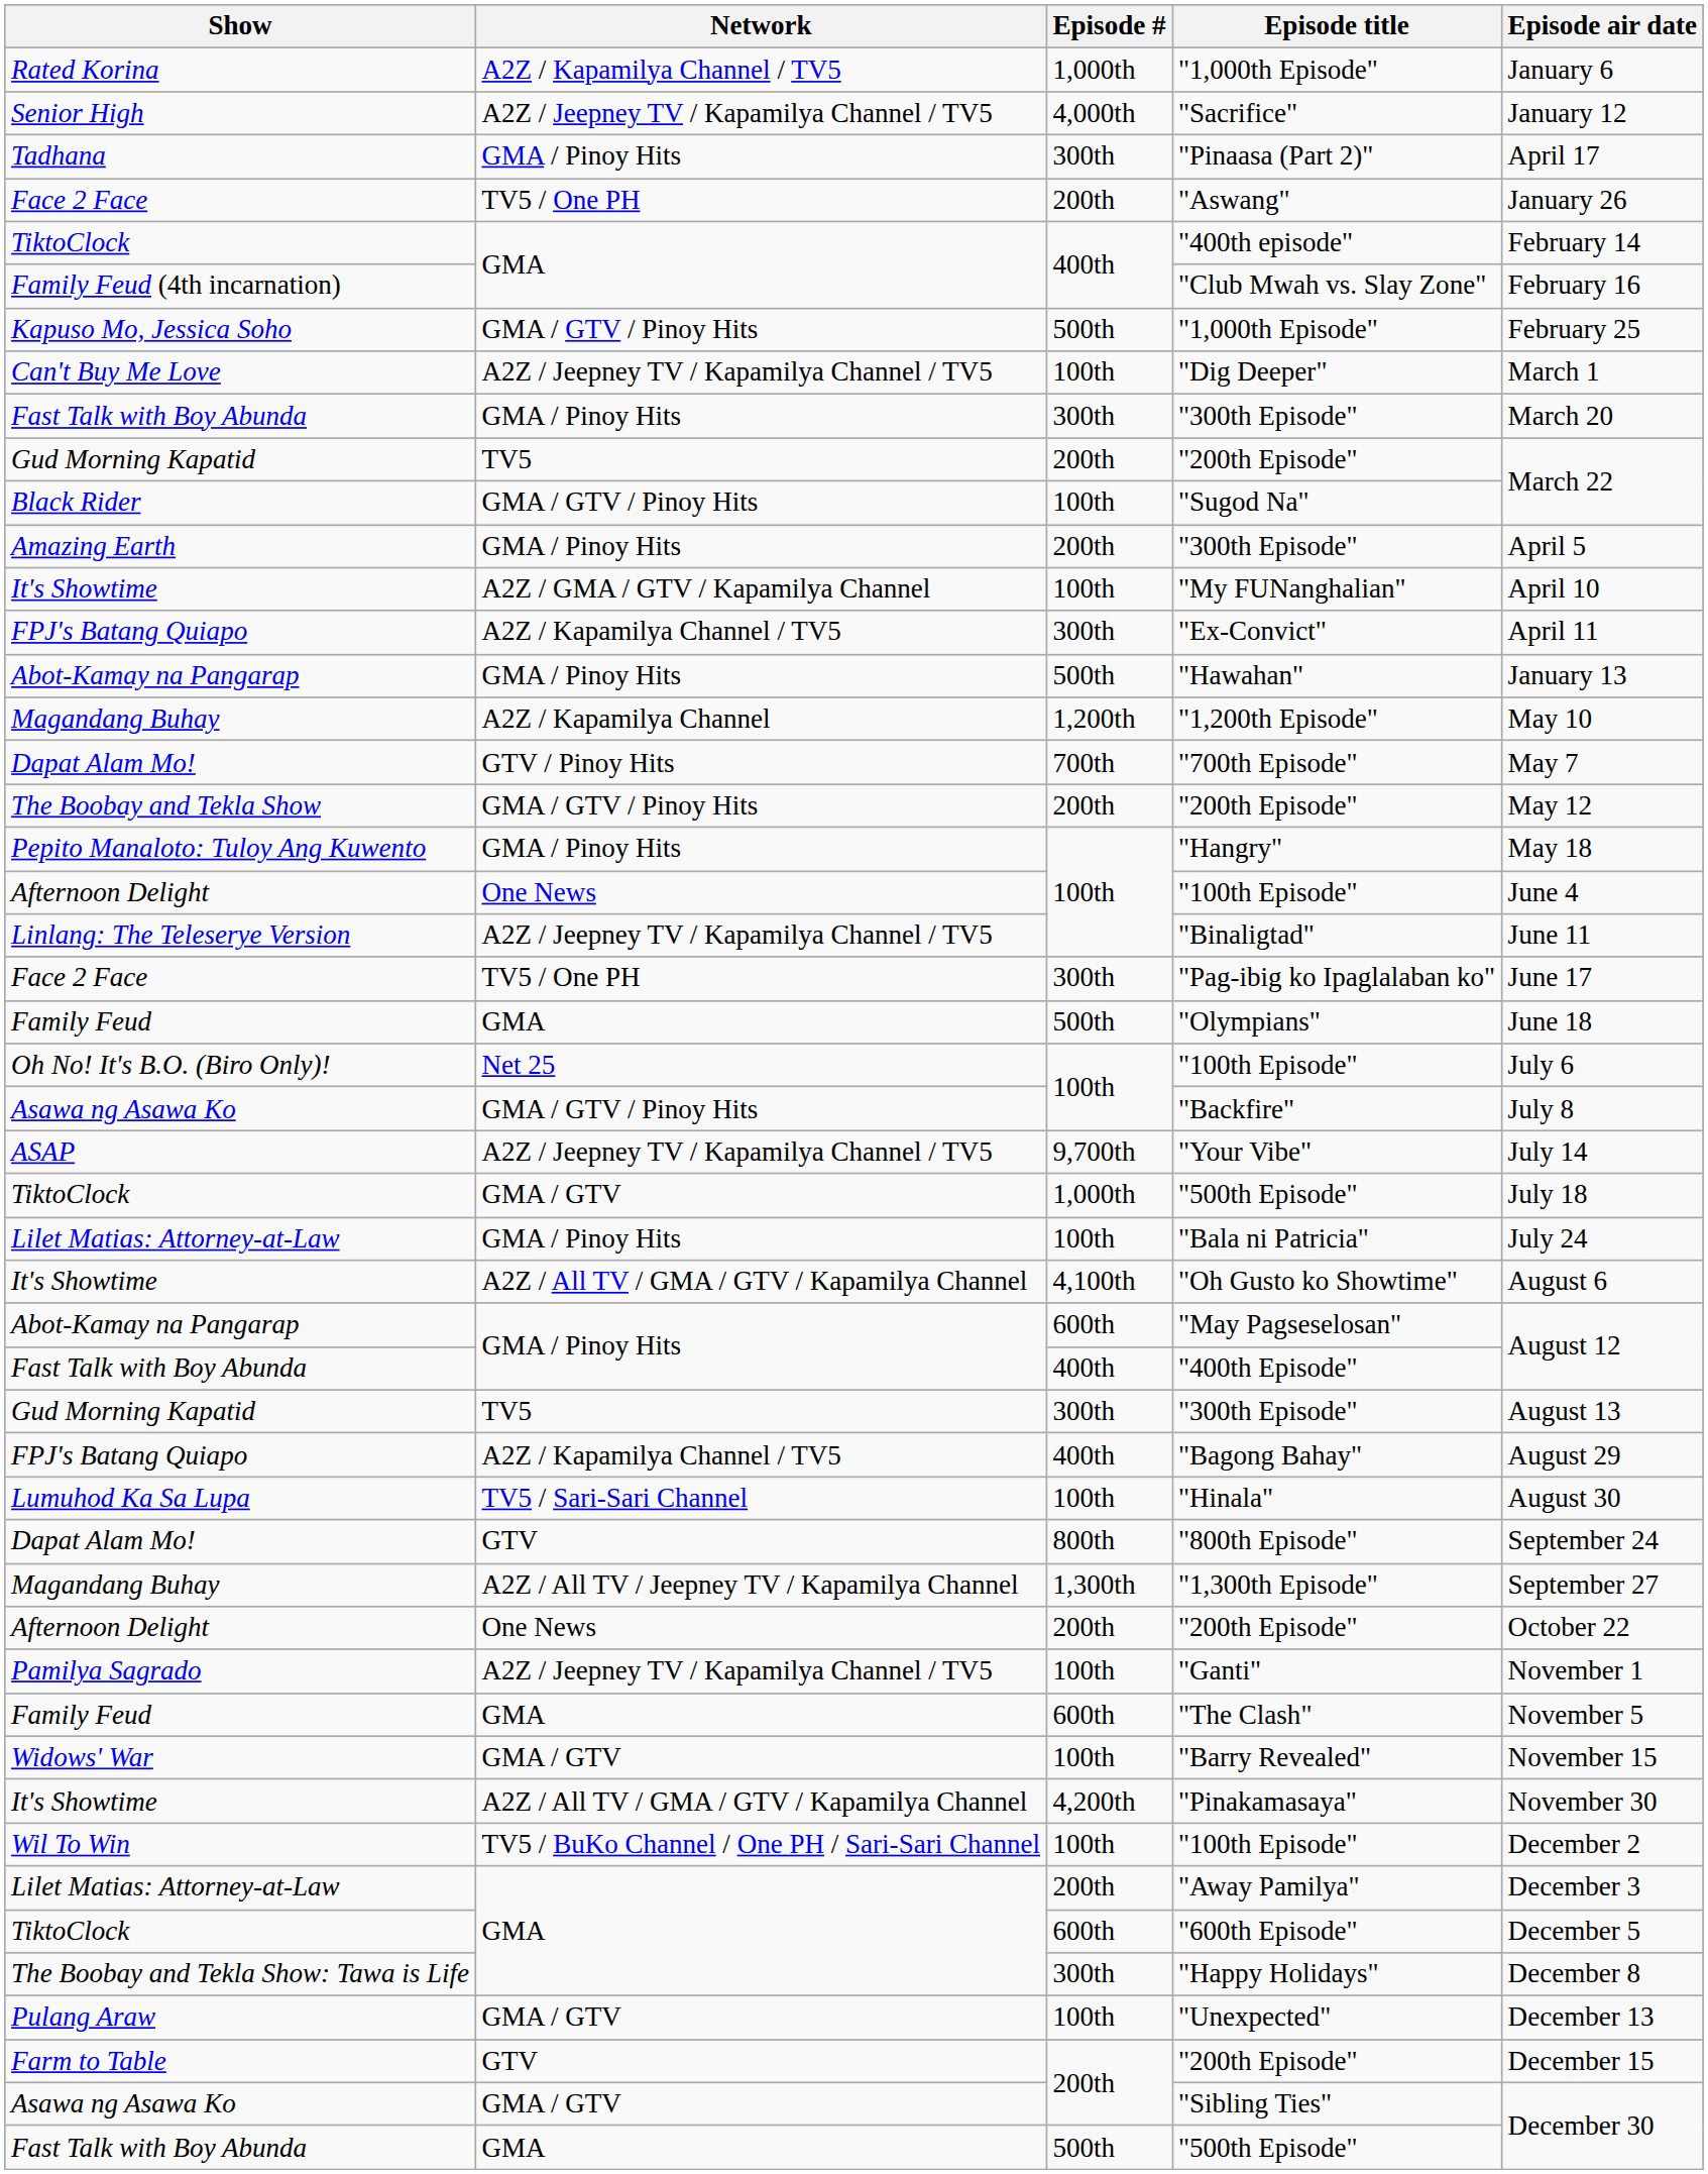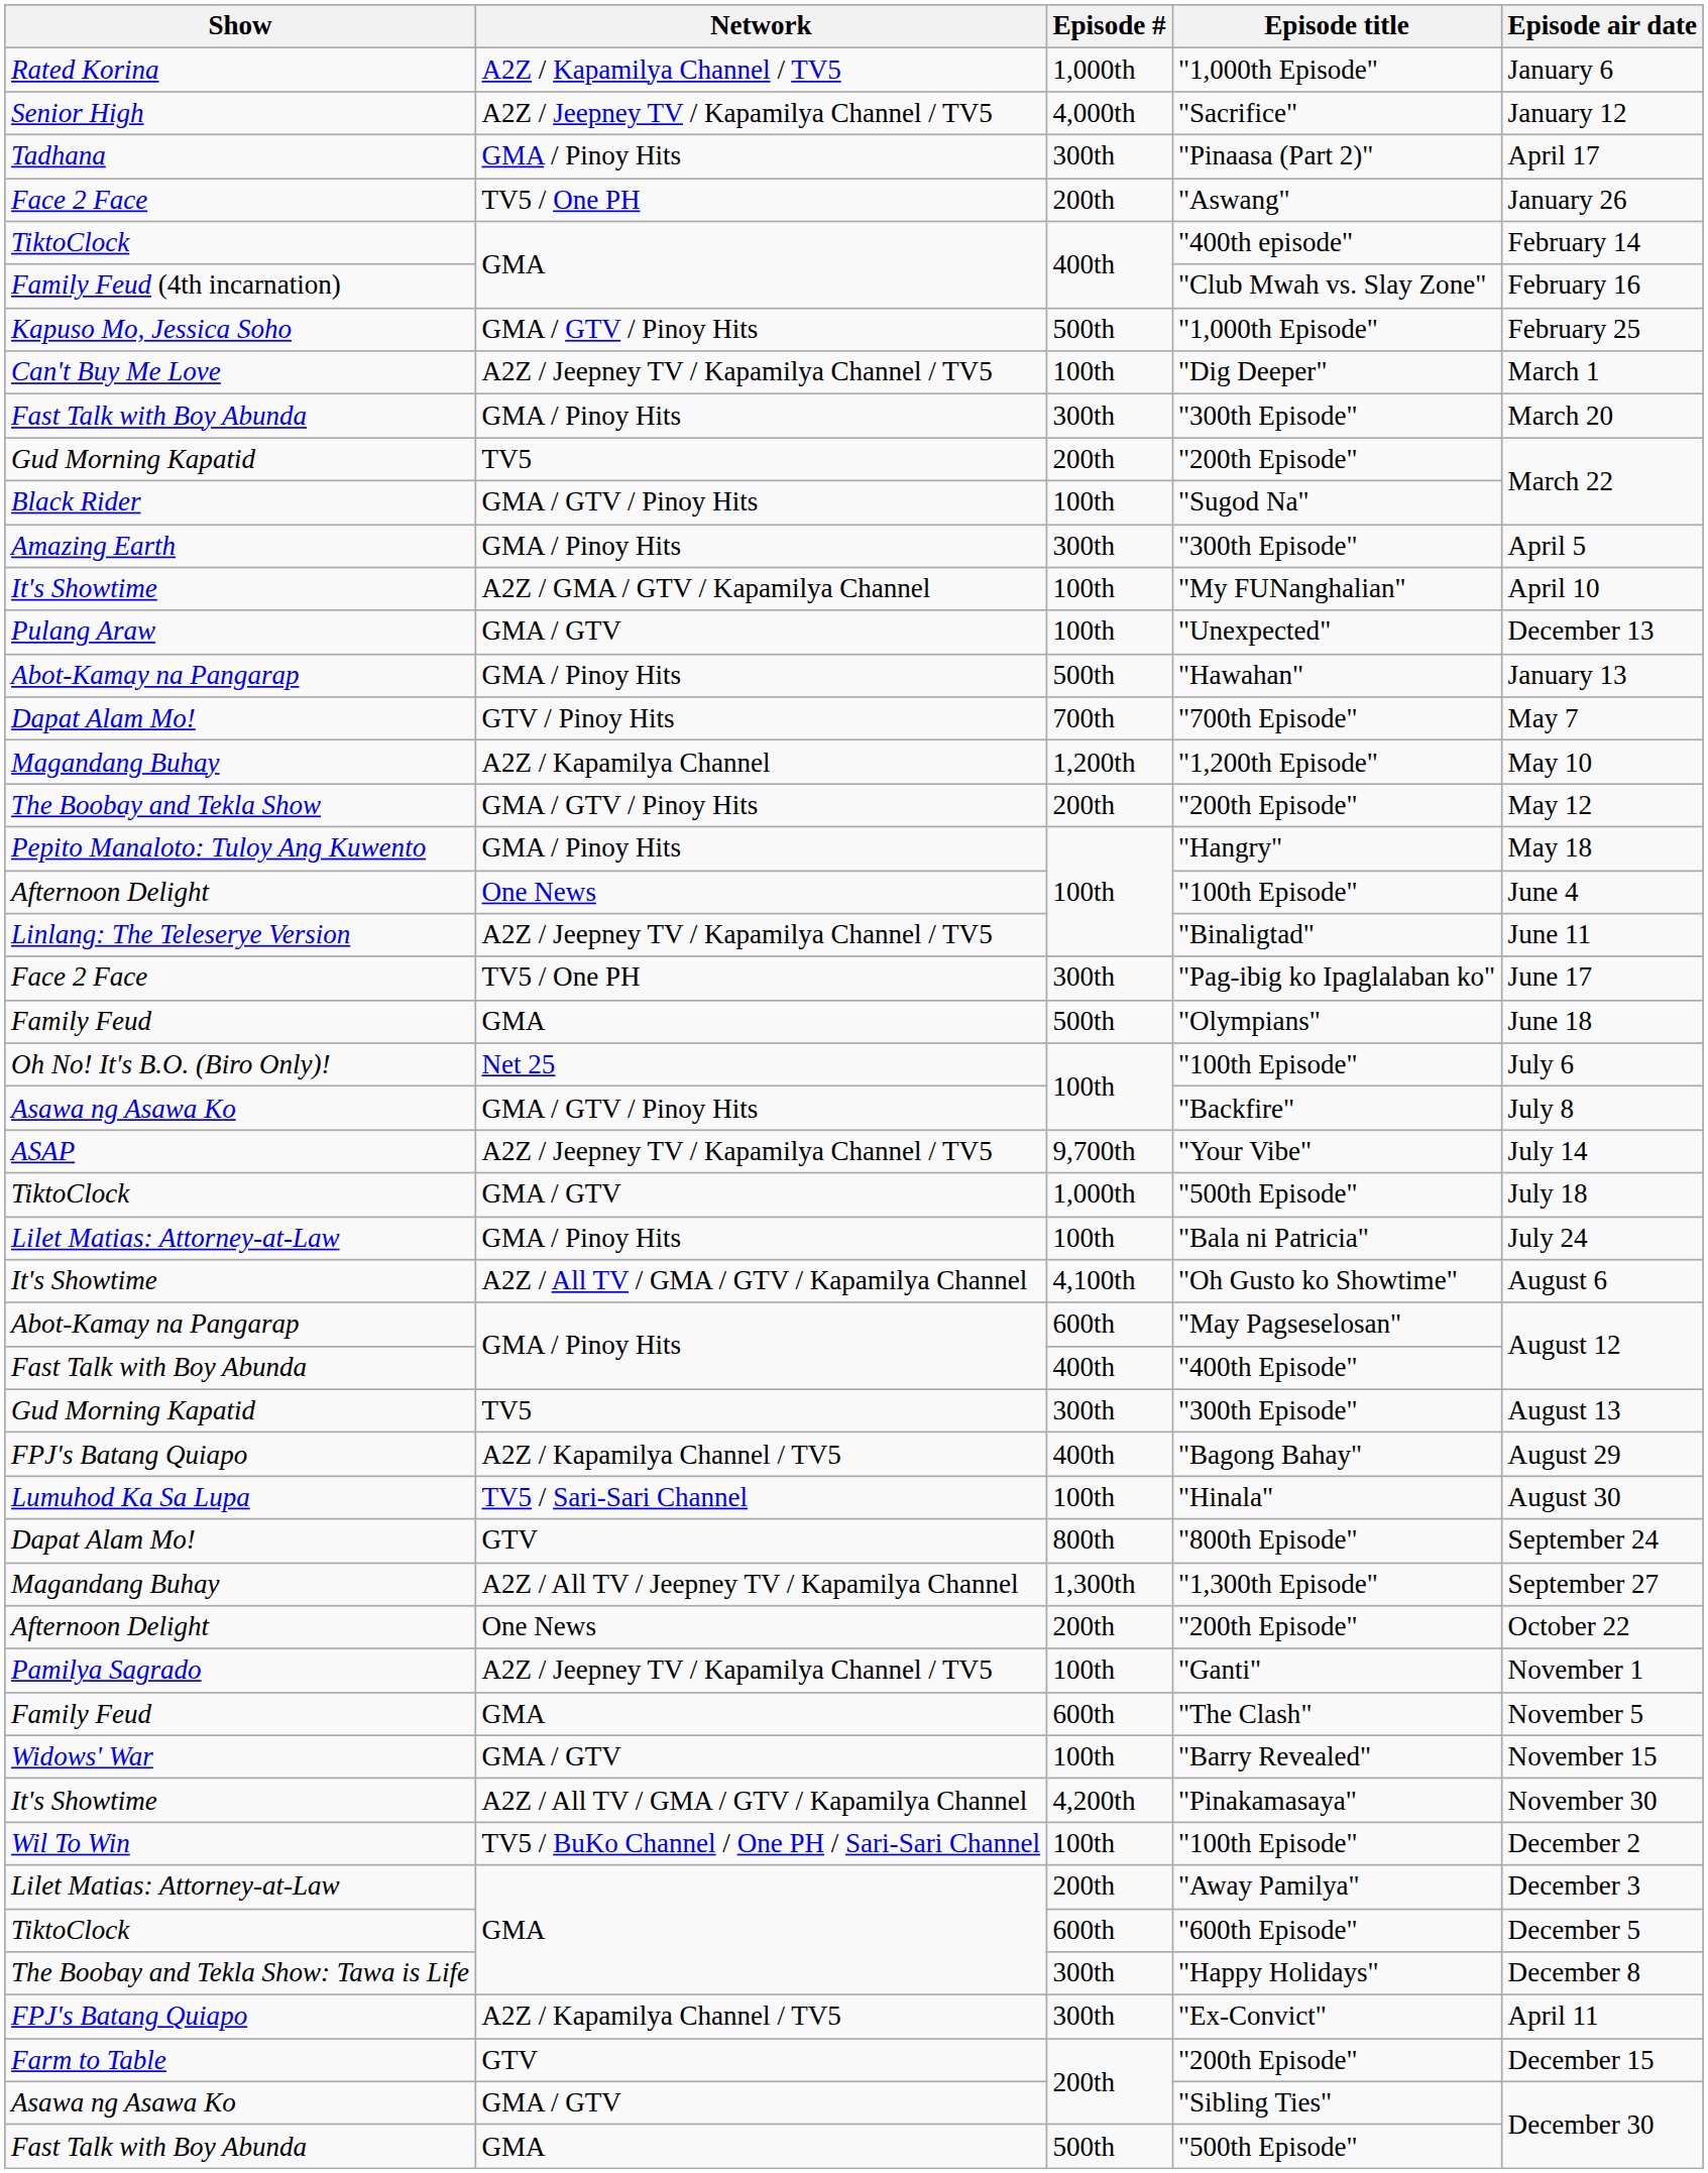Amazing Earth / "300th Episode" | Episode #: 200th -> 300th
rows swapped: "Ex-Convict" <-> "Unexpected"
rows swapped: "700th Episode" <-> "1,200th Episode"
